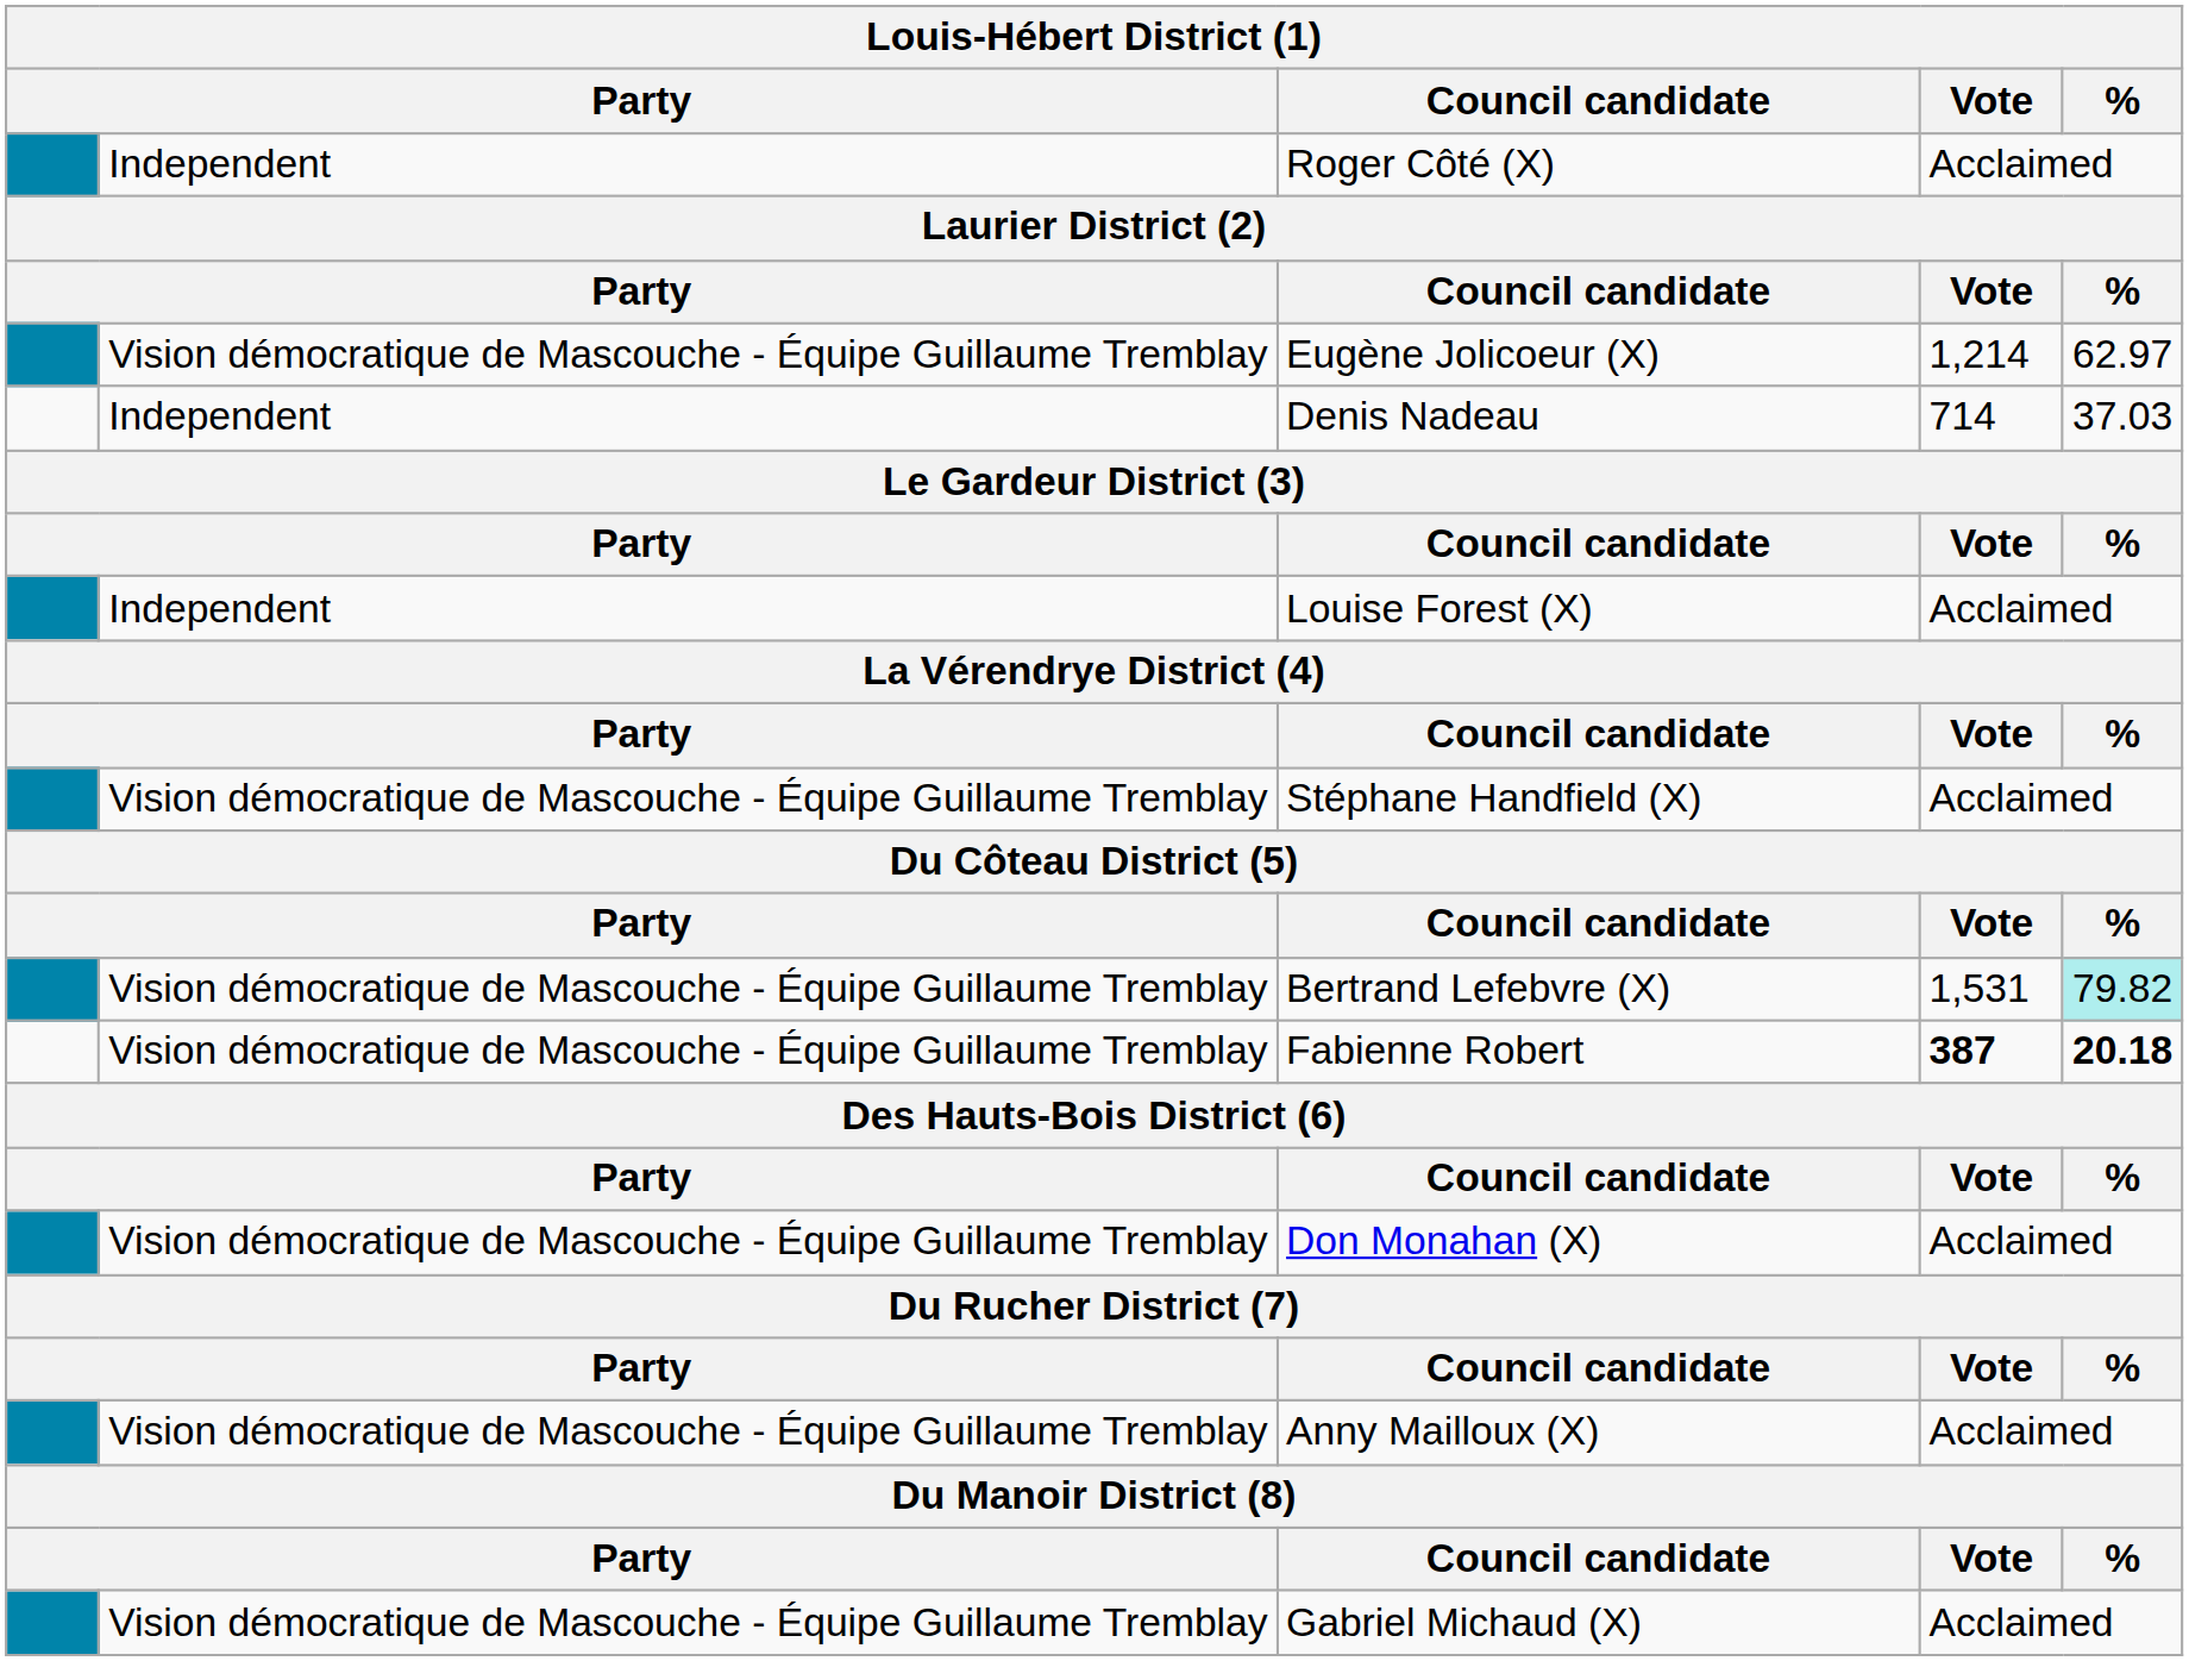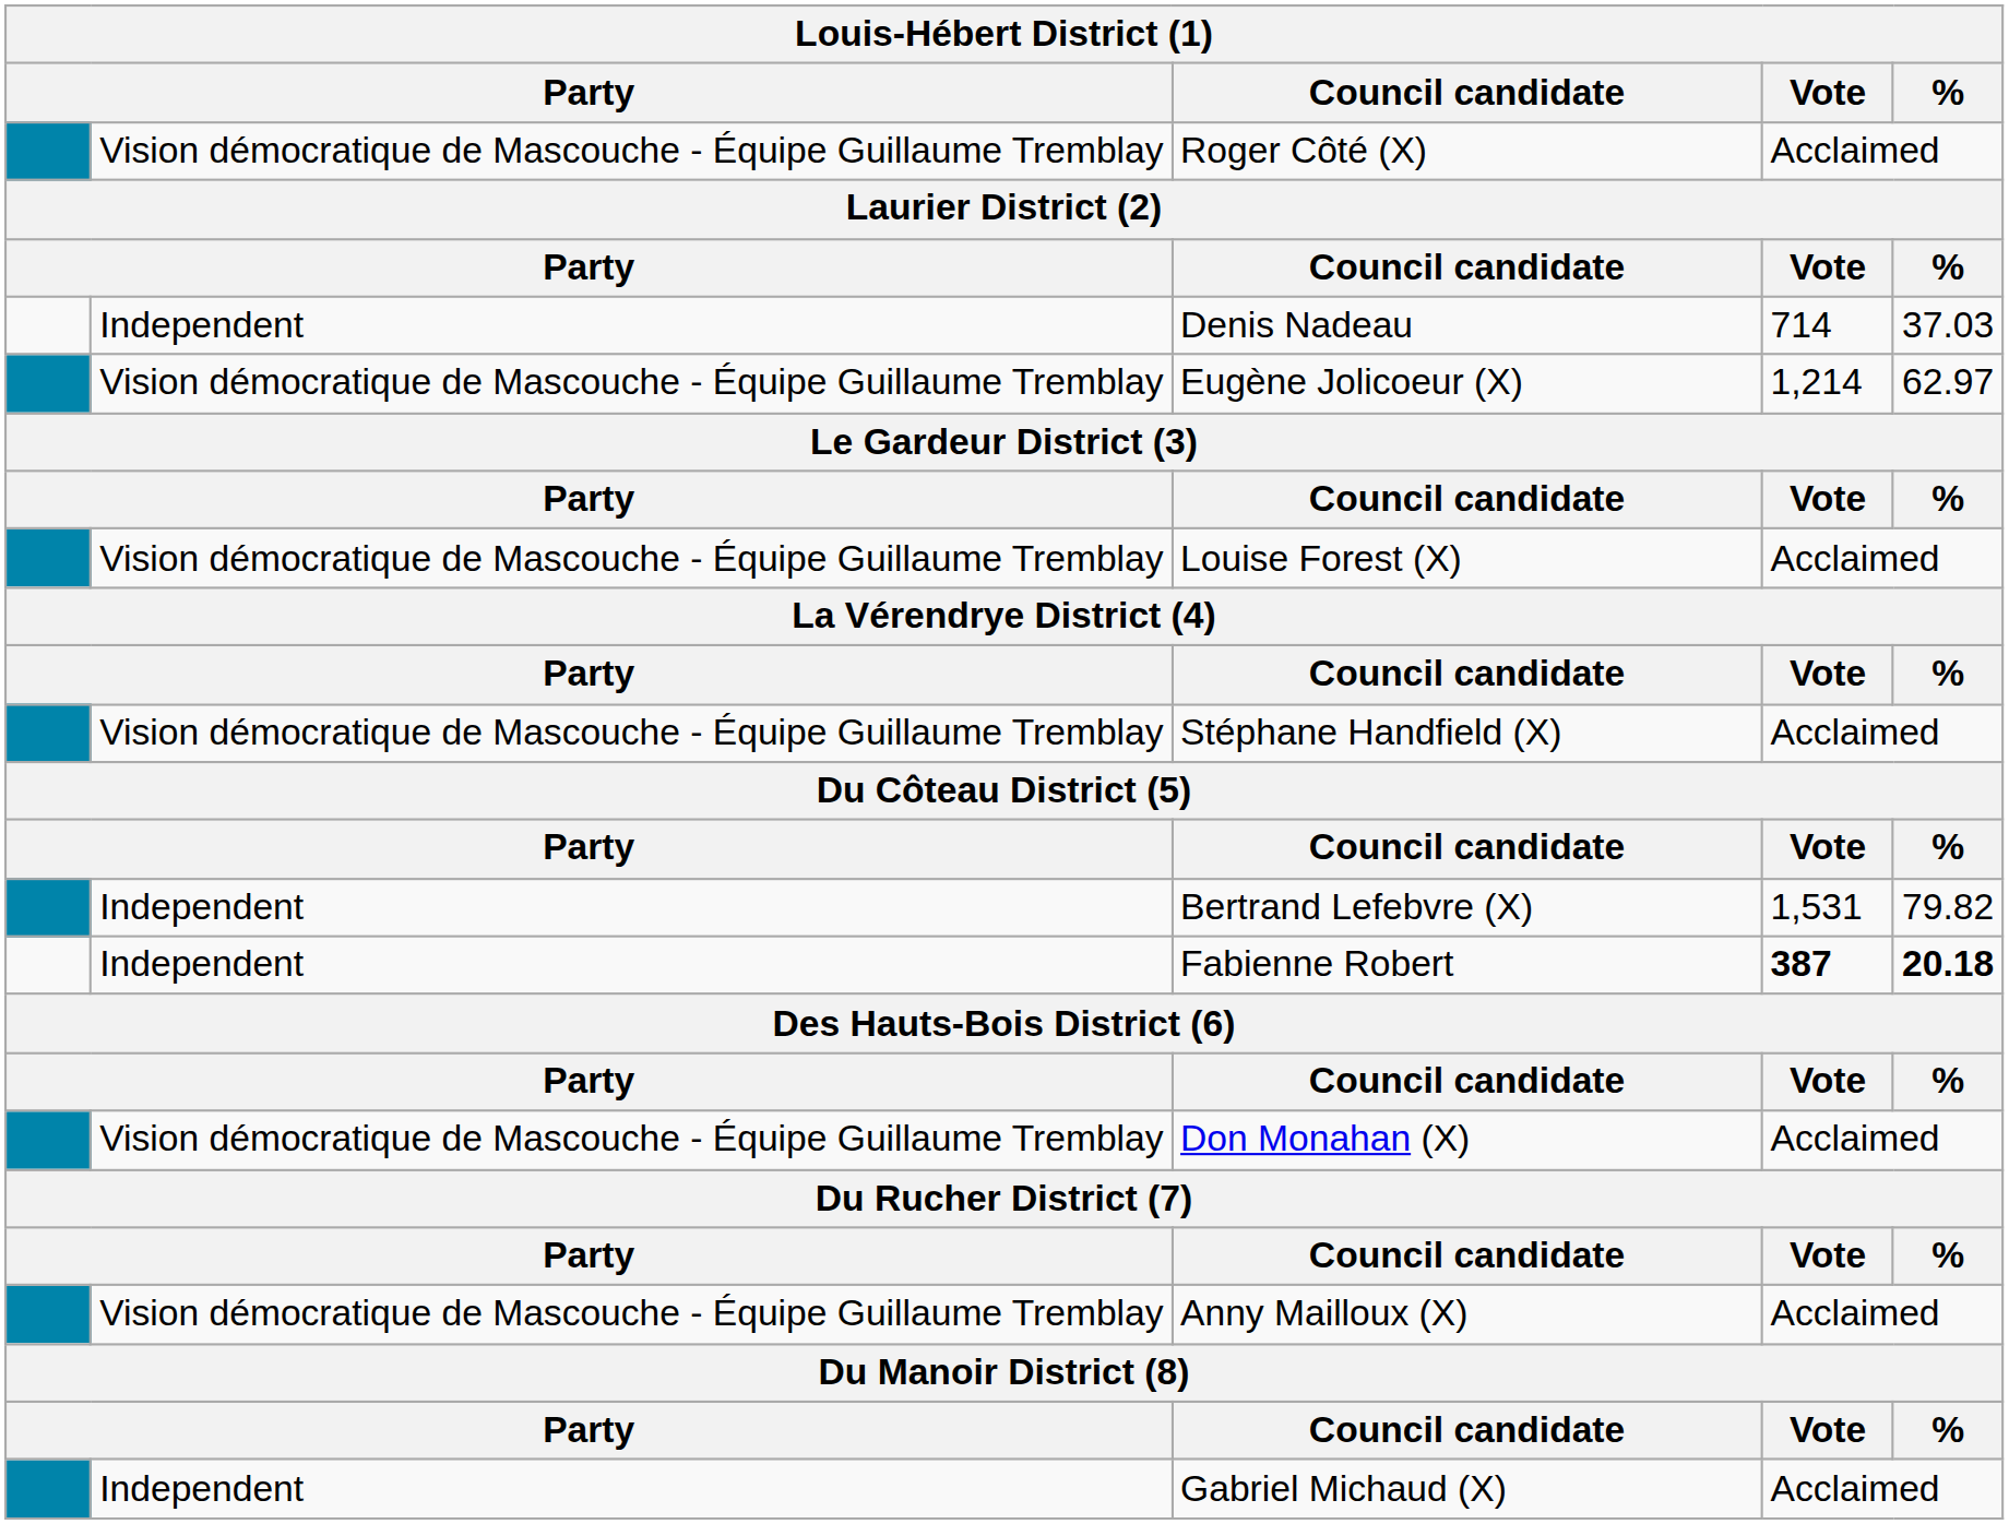Roger Côté (X) | column 2: Independent -> Vision démocratique de Mascouche - Équipe Guillaume Tremblay
rows swapped: Eugène Jolicoeur (X) <-> Denis Nadeau
Louise Forest (X) | column 2: Independent -> Vision démocratique de Mascouche - Équipe Guillaume Tremblay
Bertrand Lefebvre (X) | column 2: Vision démocratique de Mascouche - Équipe Guillaume Tremblay -> Independent
Bertrand Lefebvre (X) | %: paleturquoise background -> no background
Fabienne Robert | column 2: Vision démocratique de Mascouche - Équipe Guillaume Tremblay -> Independent
Gabriel Michaud (X) | column 2: Vision démocratique de Mascouche - Équipe Guillaume Tremblay -> Independent
